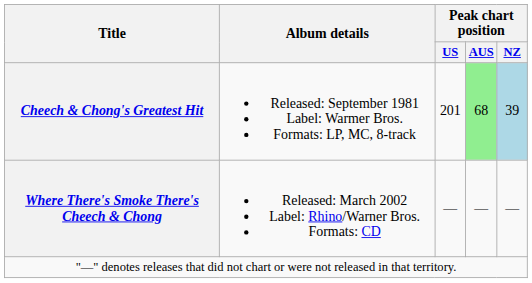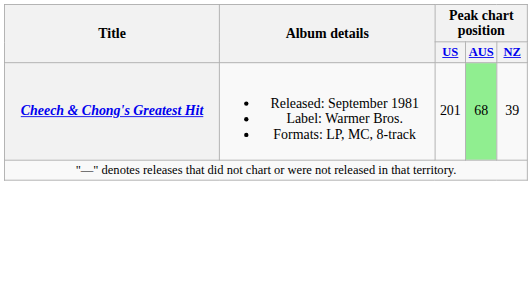Cheech & Chong's Greatest Hit | Peak chart position / NZ: lightblue background -> no background
- row: Where There's Smoke There's Cheech & Chong | Released: March 2002 Label: Rhino/Warner Bros. Formats: CD | — | — | —
